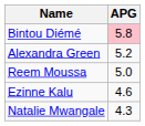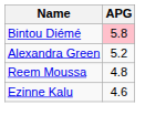Reem Moussa | APG: 5.0 -> 4.8
- row: Natalie Mwangale | 4.3
